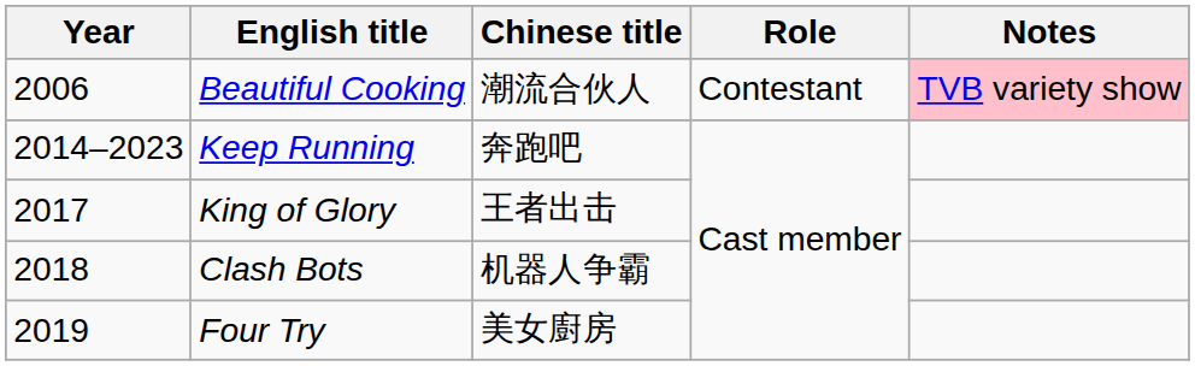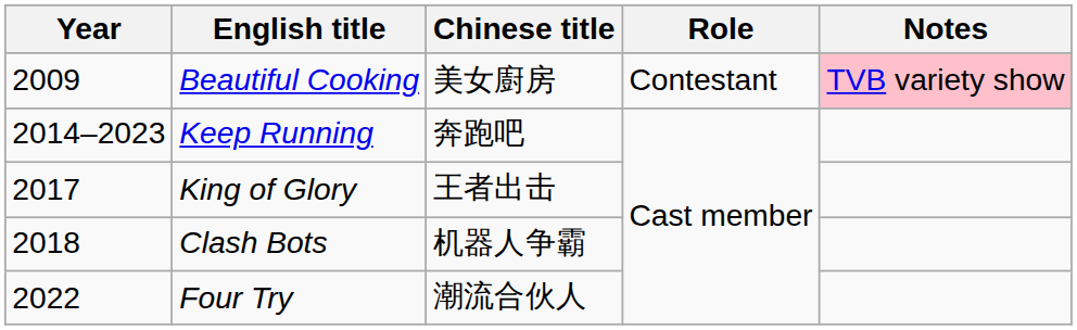Beautiful Cooking | Year: 2006 -> 2009
Beautiful Cooking | Chinese title: 潮流合伙人 -> 美女廚房
Four Try | Year: 2019 -> 2022
Four Try | Chinese title: 美女廚房 -> 潮流合伙人
